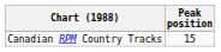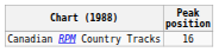Canadian RPM Country Tracks | Peak position: 15 -> 16
